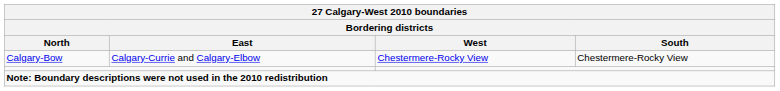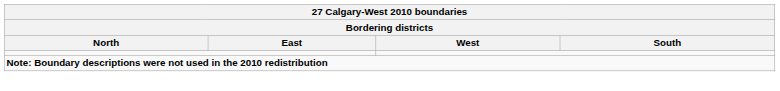- row: Calgary-Bow | Calgary-Currie and Calgary-Elbow | Chestermere-Rocky View | Chestermere-Rocky View
